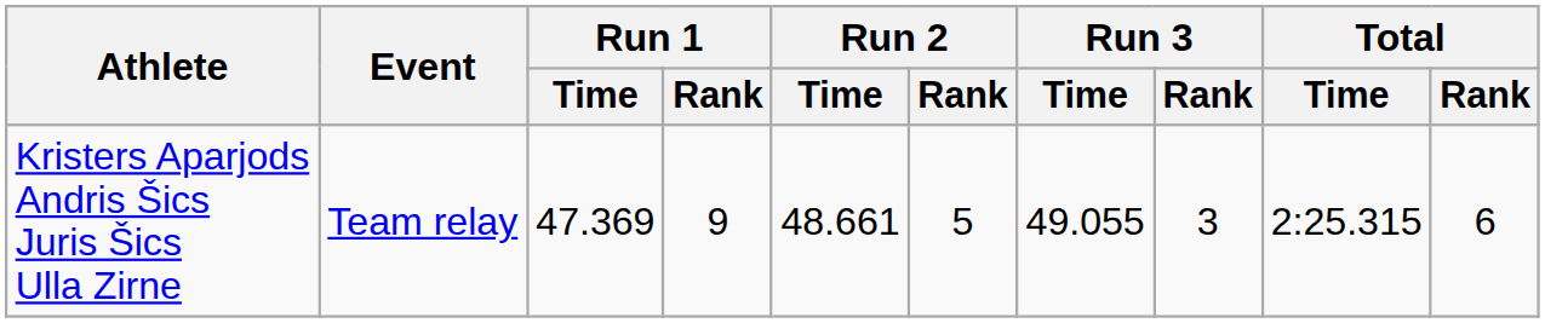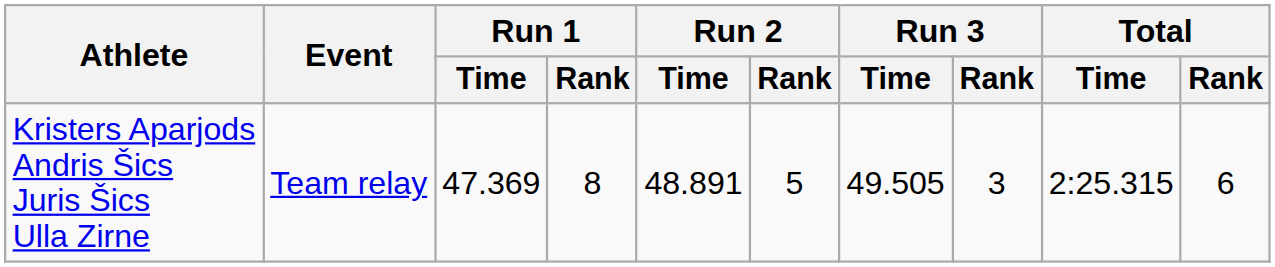Kristers Aparjods Andris Šics Juris Šics Ulla Zirne | Run 1 / Rank: 9 -> 8
Kristers Aparjods Andris Šics Juris Šics Ulla Zirne | Run 2 / Time: 48.661 -> 48.891
Kristers Aparjods Andris Šics Juris Šics Ulla Zirne | Run 3 / Time: 49.055 -> 49.505
